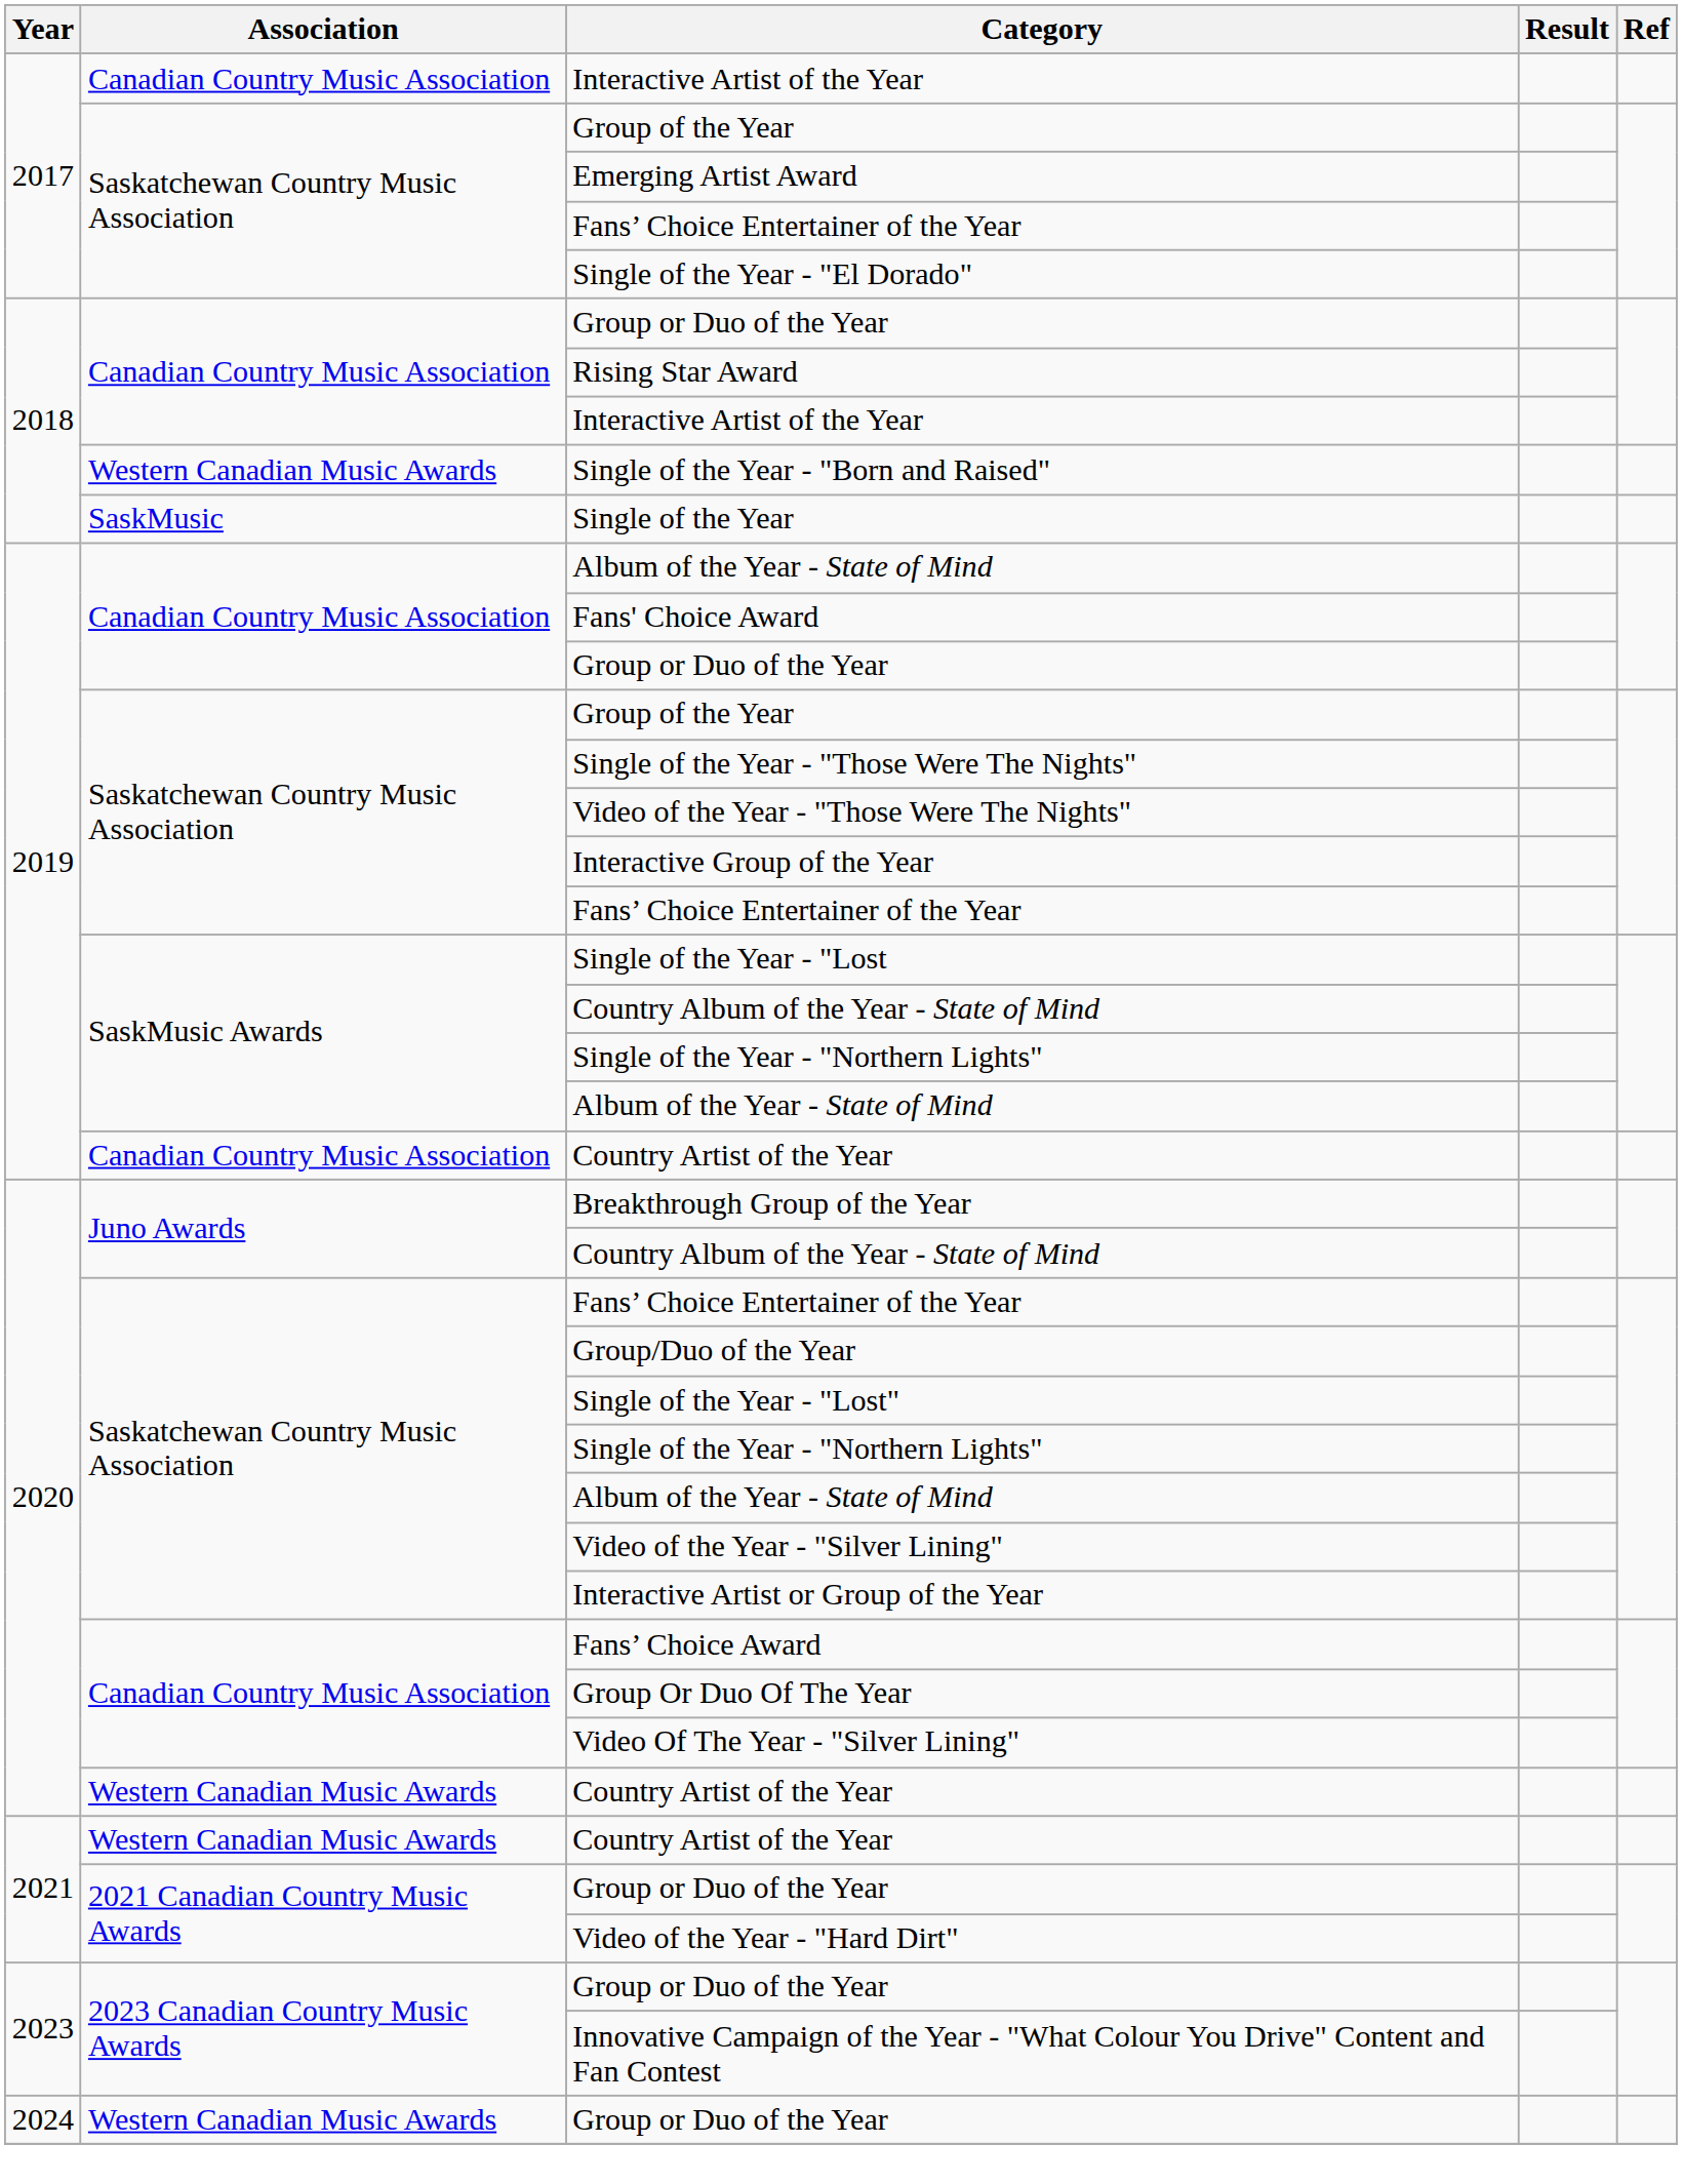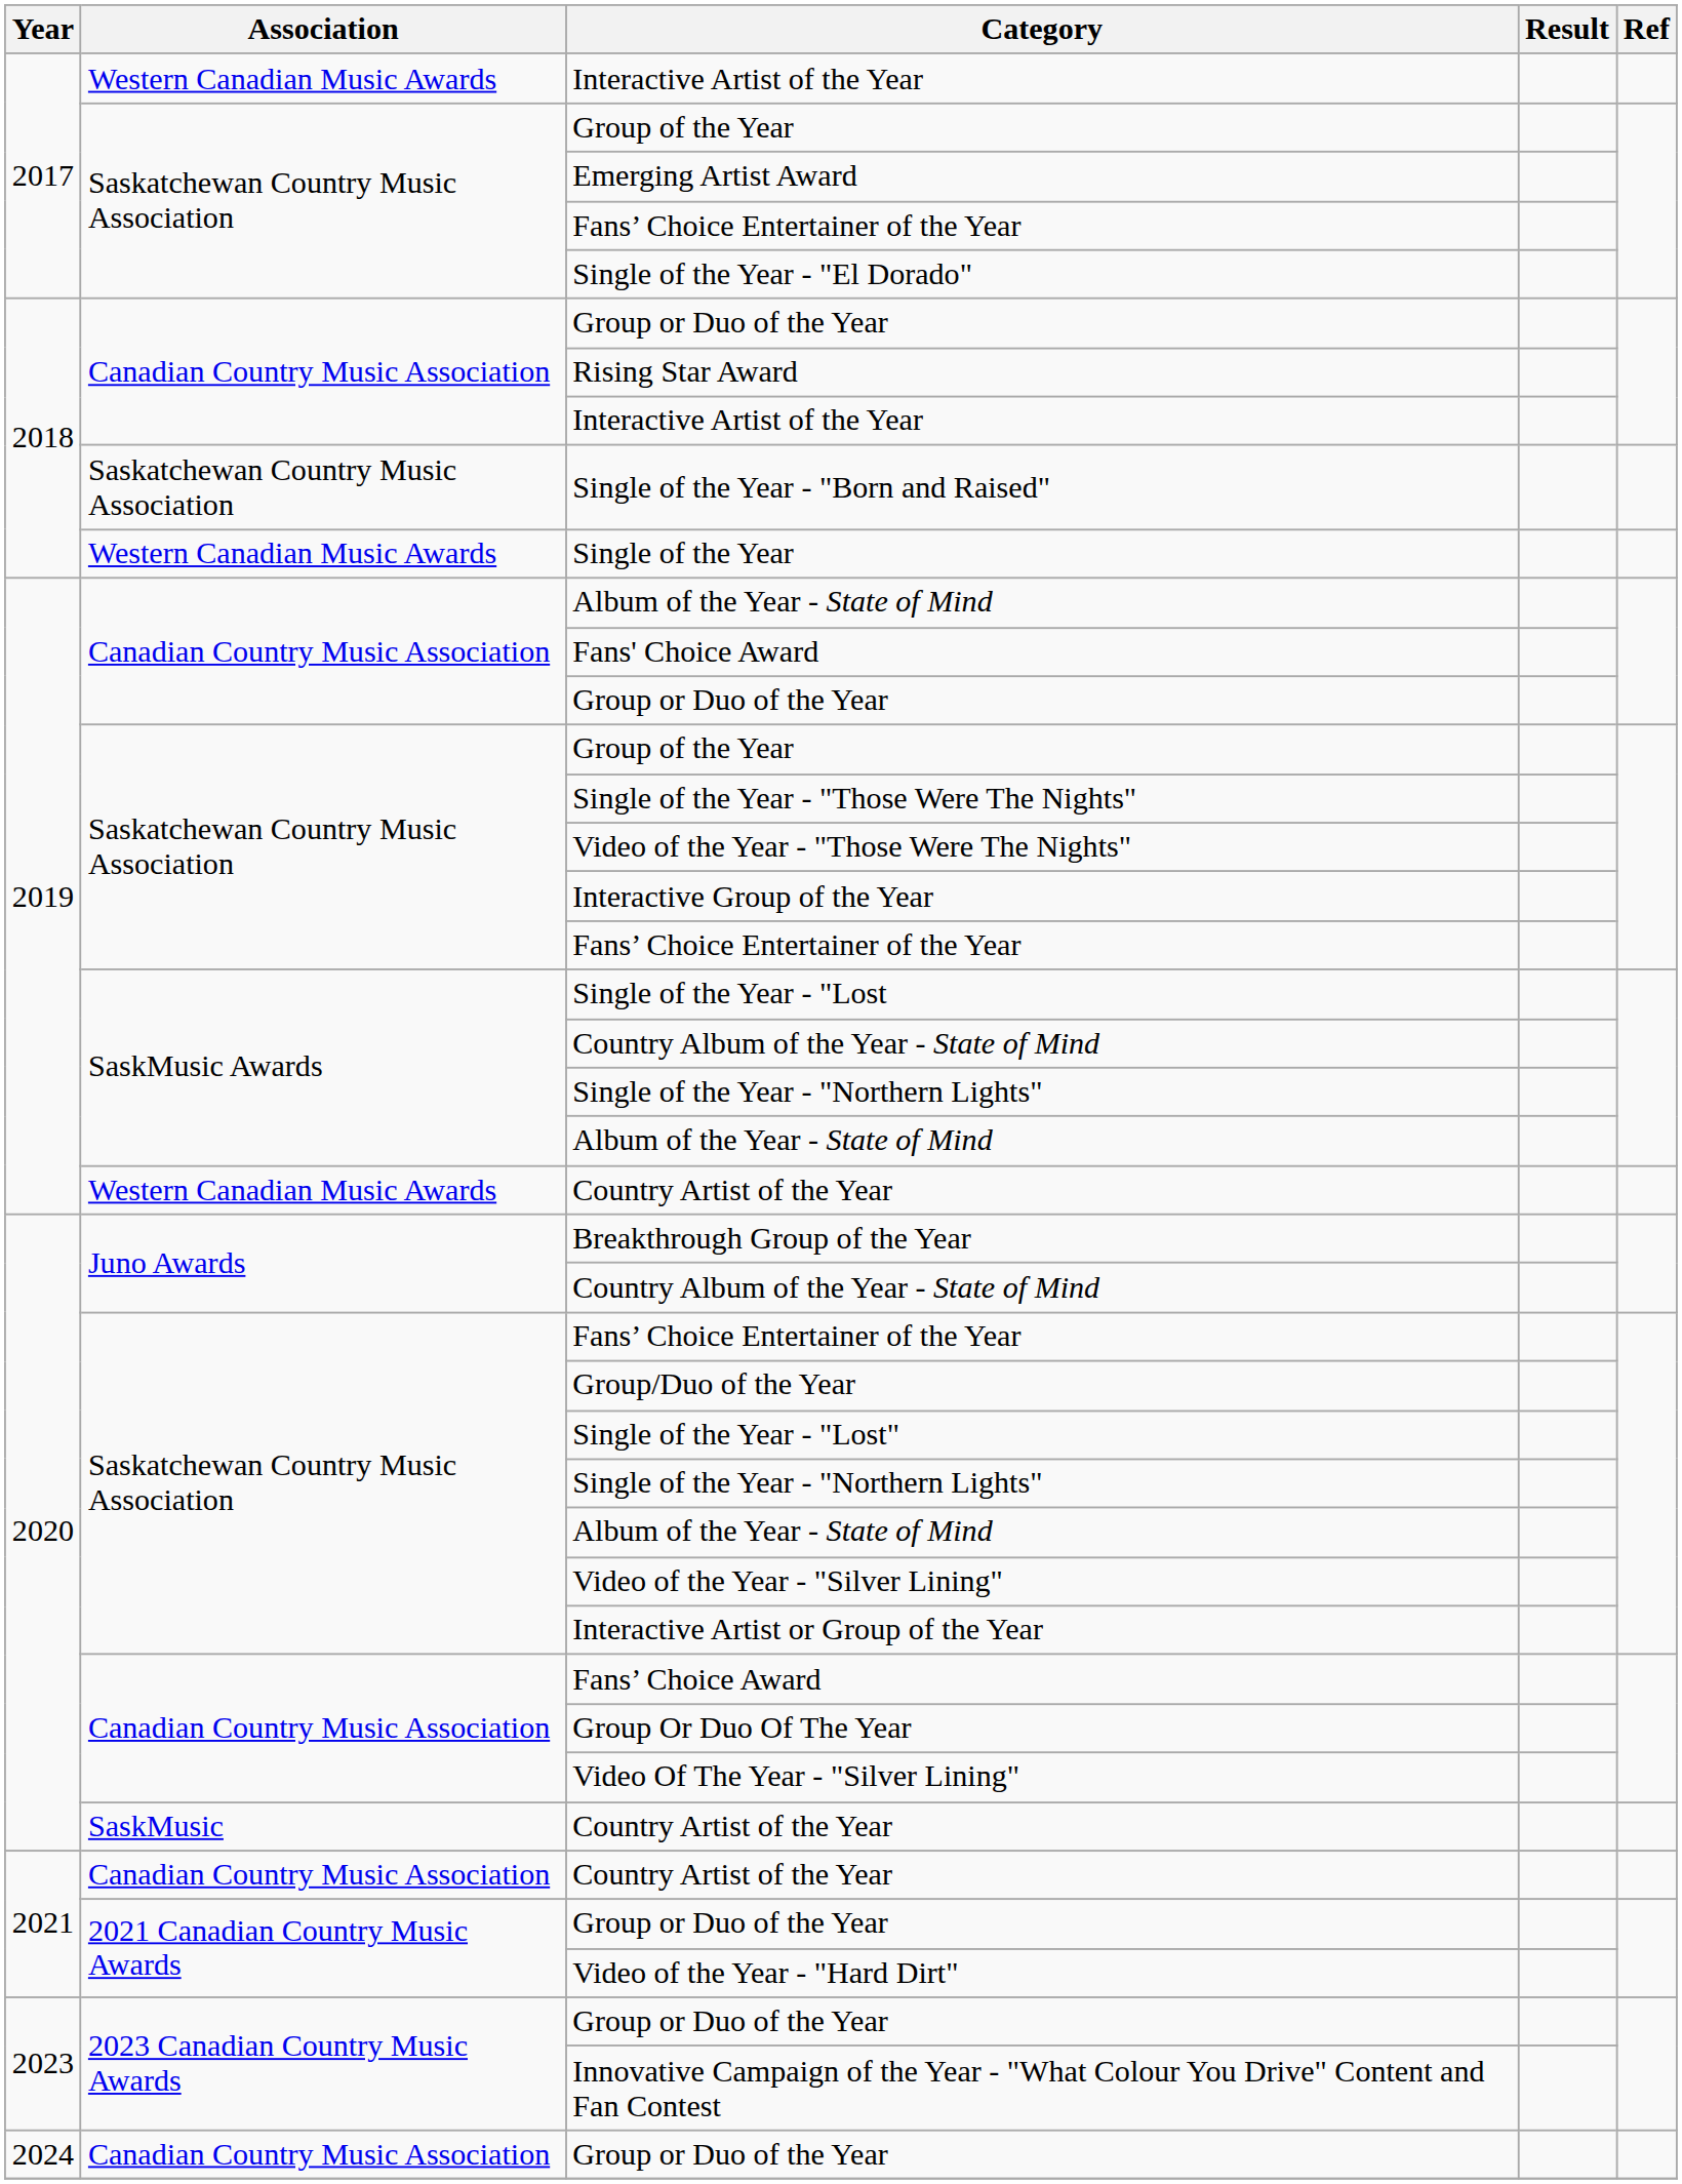2017 / Interactive Artist of the Year | Association: Canadian Country Music Association -> Western Canadian Music Awards
Single of the Year - "Born and Raised" | Association: Western Canadian Music Awards -> Saskatchewan Country Music Association
Single of the Year | Association: SaskMusic -> Western Canadian Music Awards
2019 / Country Artist of the Year | Association: Canadian Country Music Association -> Western Canadian Music Awards
2020 / Country Artist of the Year | Association: Western Canadian Music Awards -> SaskMusic
2021 / Country Artist of the Year | Association: Western Canadian Music Awards -> Canadian Country Music Association
2024 / Group or Duo of the Year | Association: Western Canadian Music Awards -> Canadian Country Music Association
